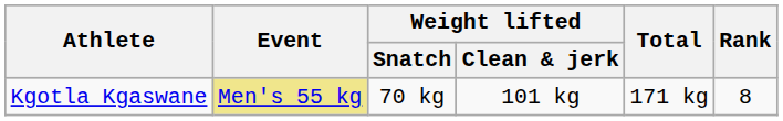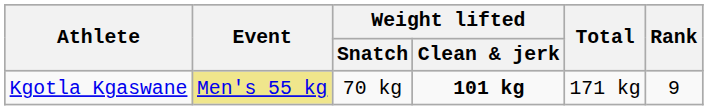Kgotla Kgaswane | Weight lifted / Clean & jerk: normal -> bold
Kgotla Kgaswane | Rank: 8 -> 9
